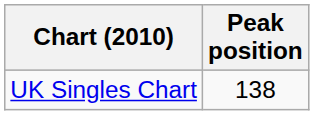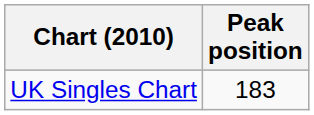UK Singles Chart | Peak position: 138 -> 183
